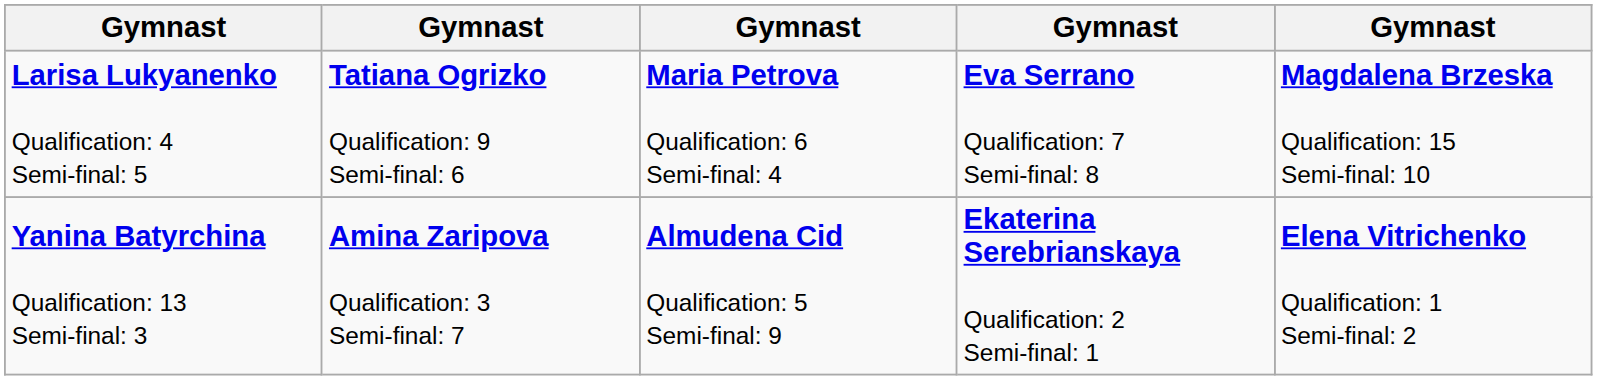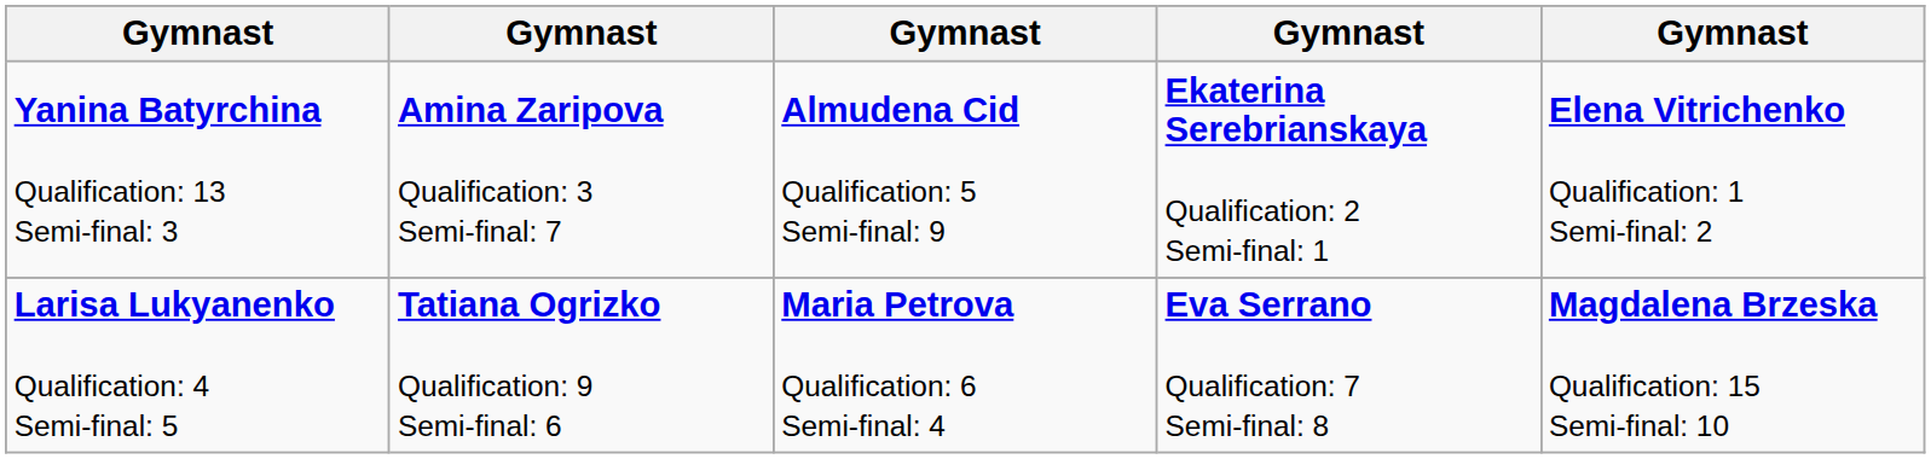rows swapped: Larisa Lukyanenko Qualification: 4 Semi-final: 5 <-> Yanina Batyrchina Qualification: 13 Semi-final: 3
